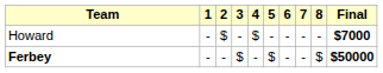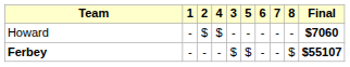columns swapped: 3 <-> 4
Howard | Final: $7000 -> $7060
Ferbey | Final: $50000 -> $55107
